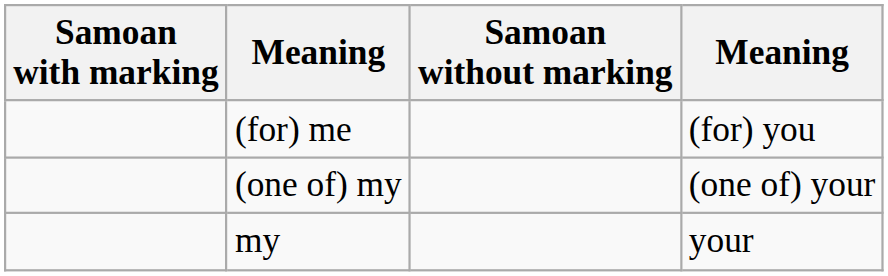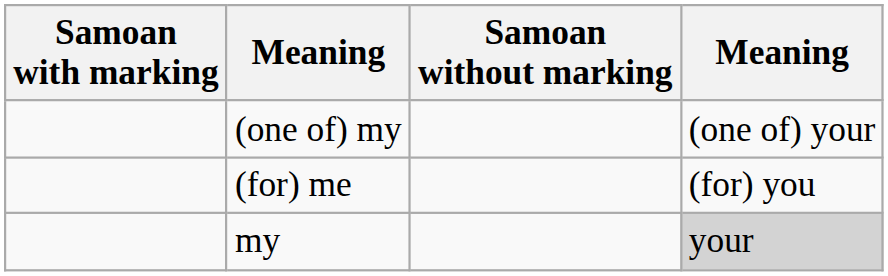rows swapped: (one of) my <-> (for) me
my | column 4: no background -> lightgrey background
